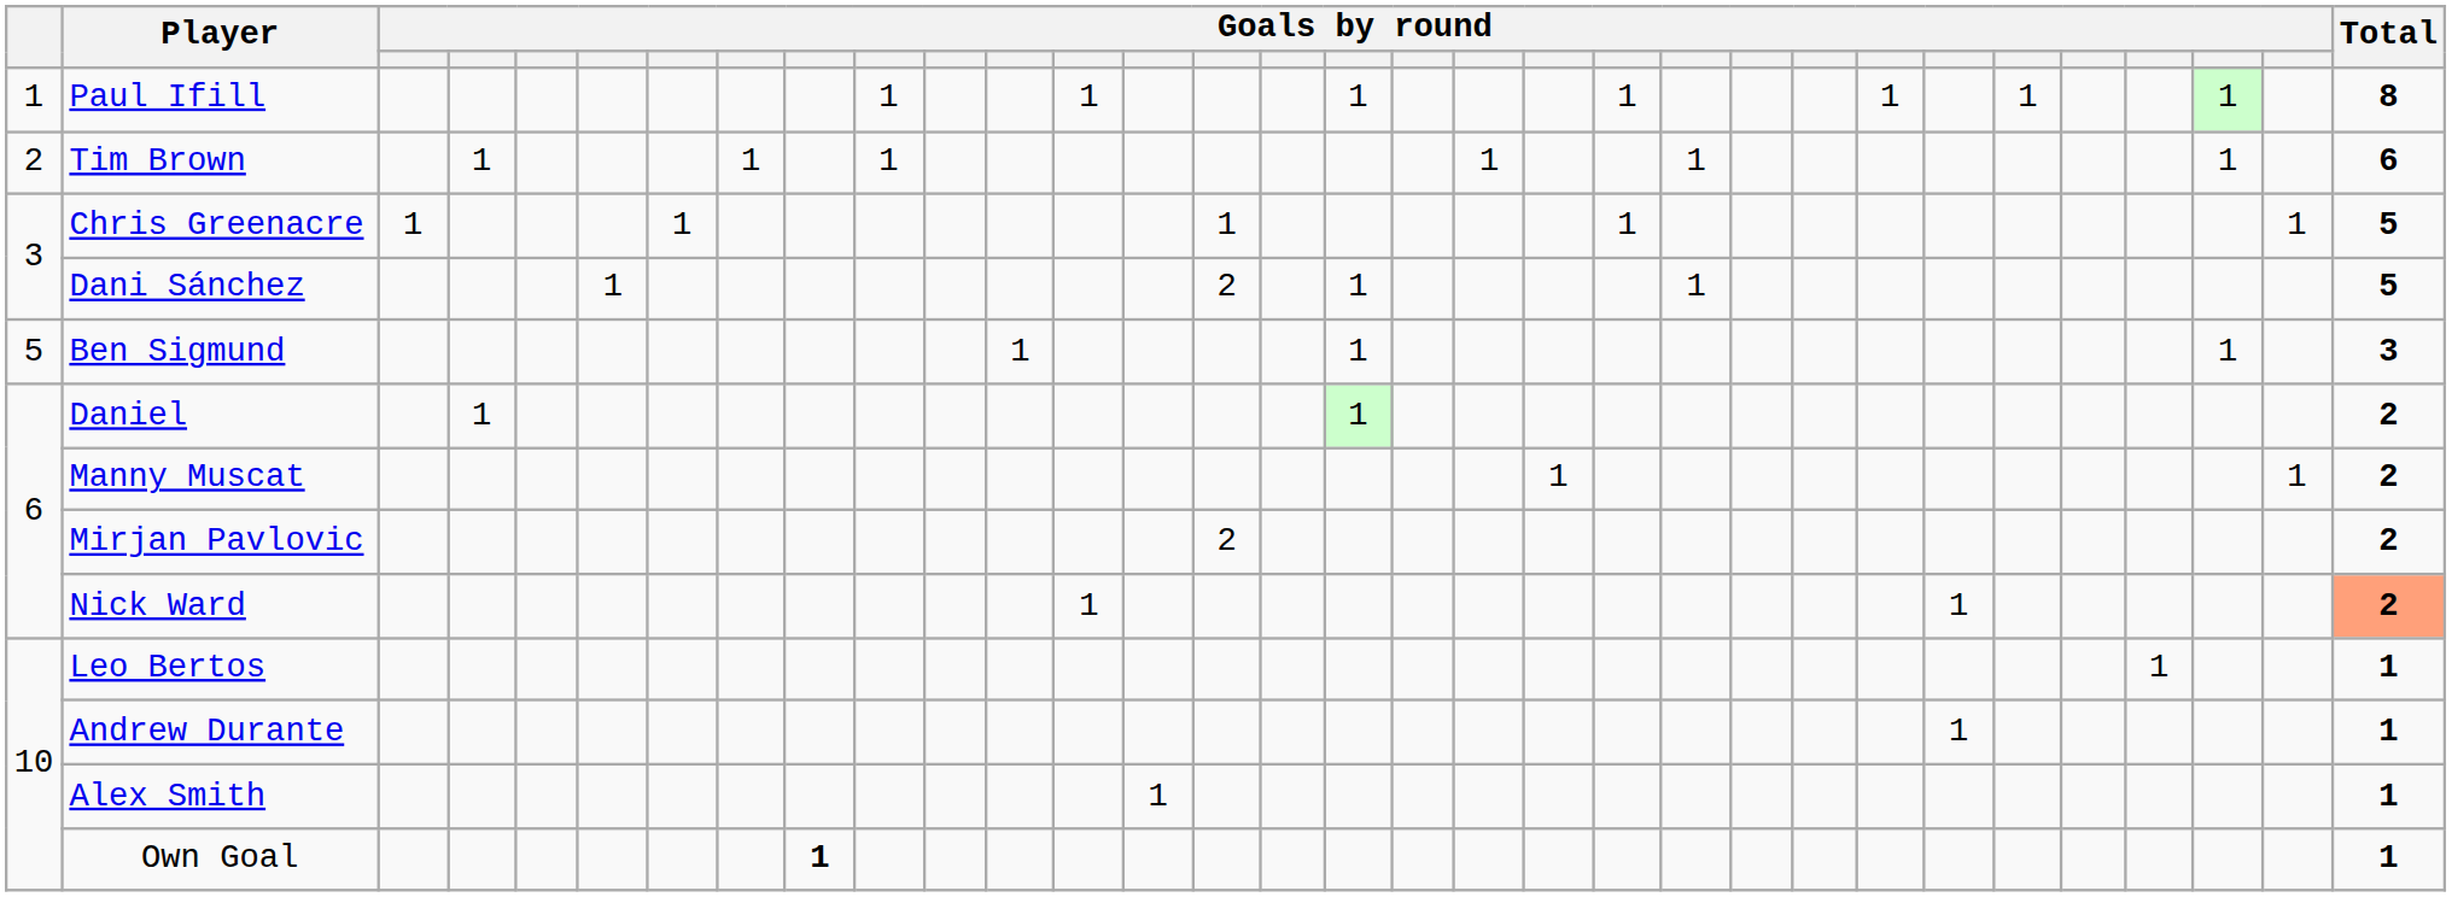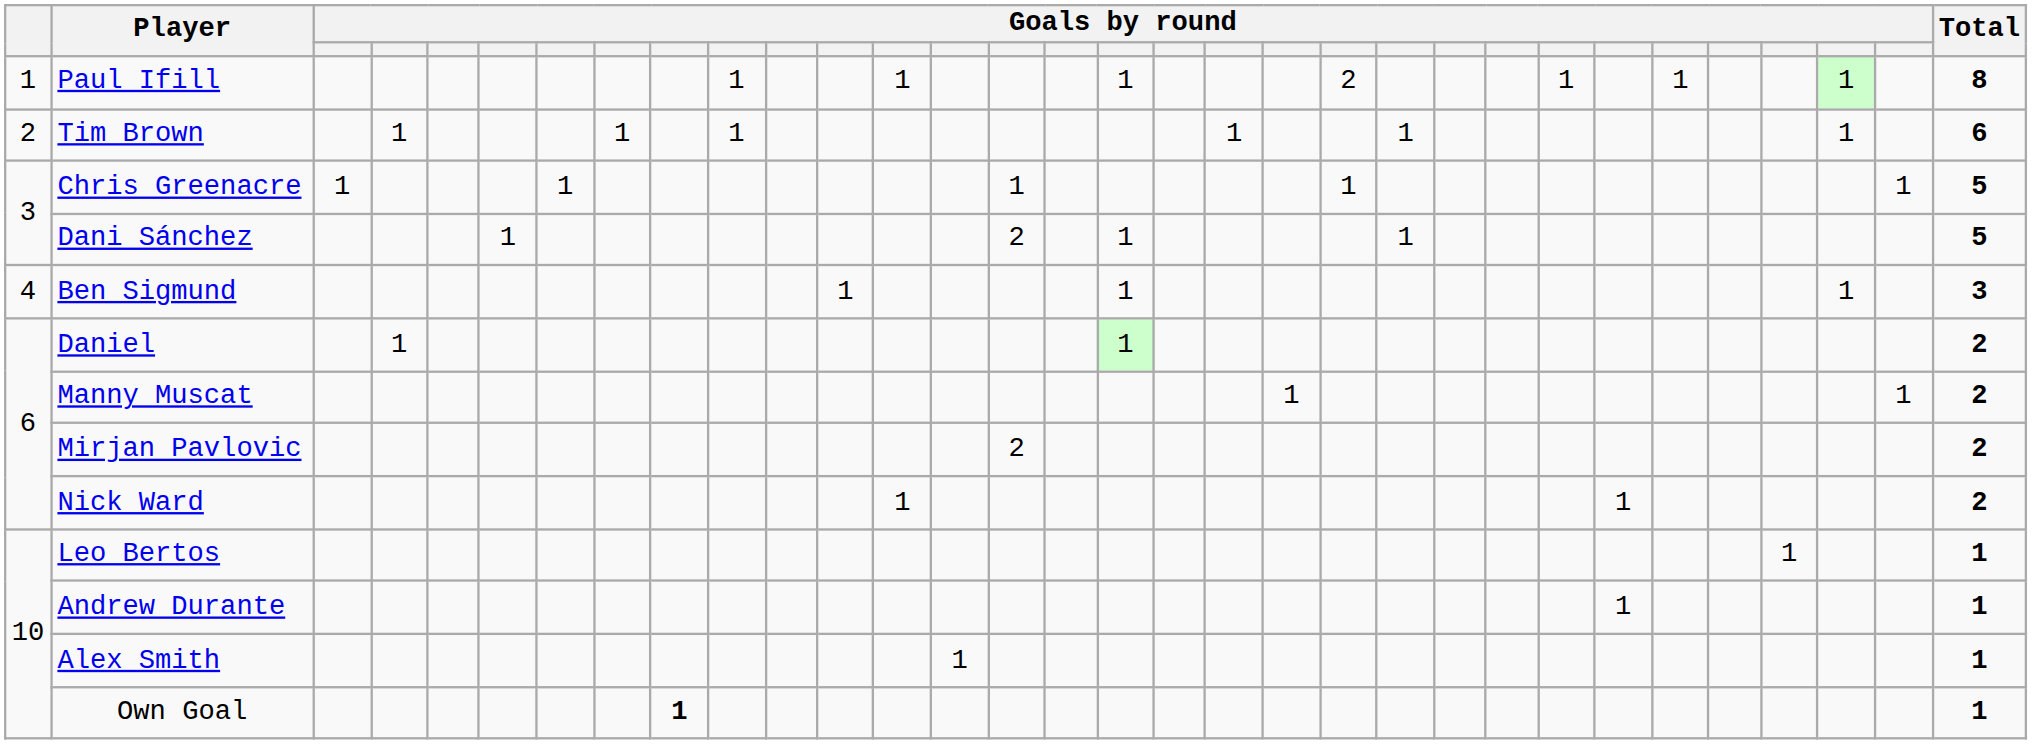Paul Ifill | column 21: 1 -> 2
Ben Sigmund | column 1: 5 -> 4
Nick Ward | column 32: lightsalmon background -> no background
